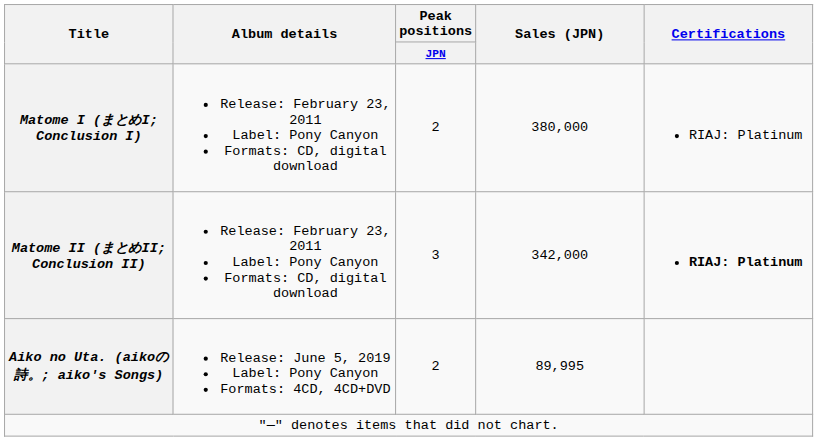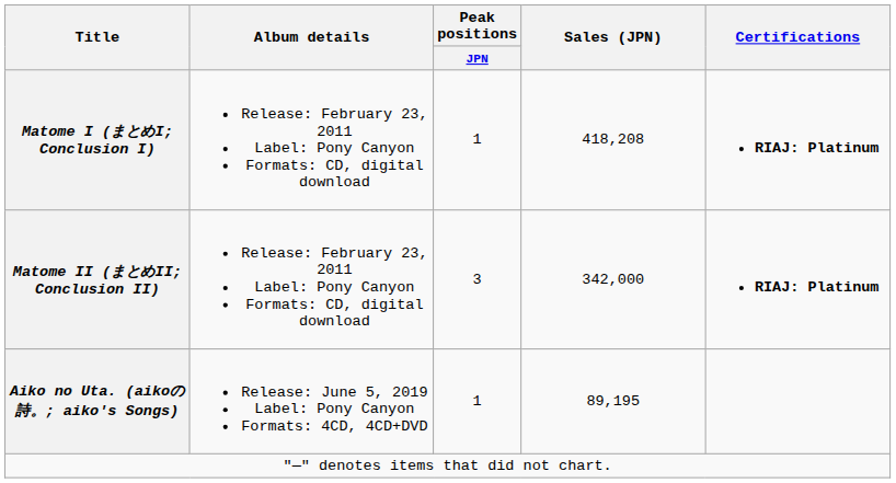Matome I (まとめI; Conclusion I) | Peak positions / JPN: 2 -> 1
Matome I (まとめI; Conclusion I) | Sales (JPN): 380,000 -> 418,208
Matome I (まとめI; Conclusion I) | Certifications: normal -> bold
Aiko no Uta. (aikoの詩。; aiko's Songs) | Peak positions / JPN: 2 -> 1
Aiko no Uta. (aikoの詩。; aiko's Songs) | Sales (JPN): 89,995 -> 89,195
